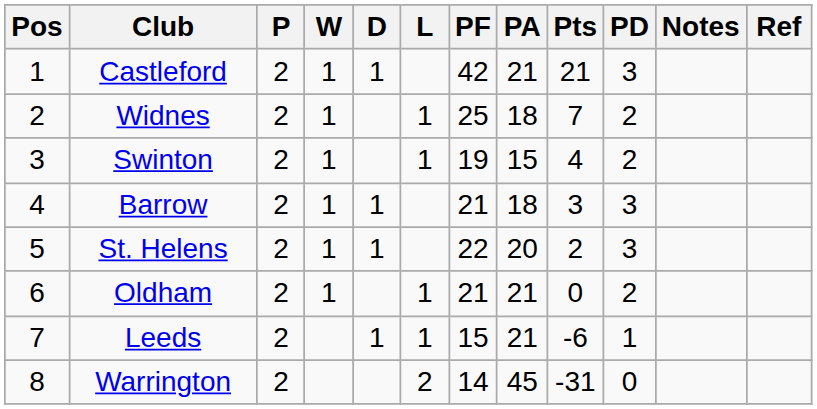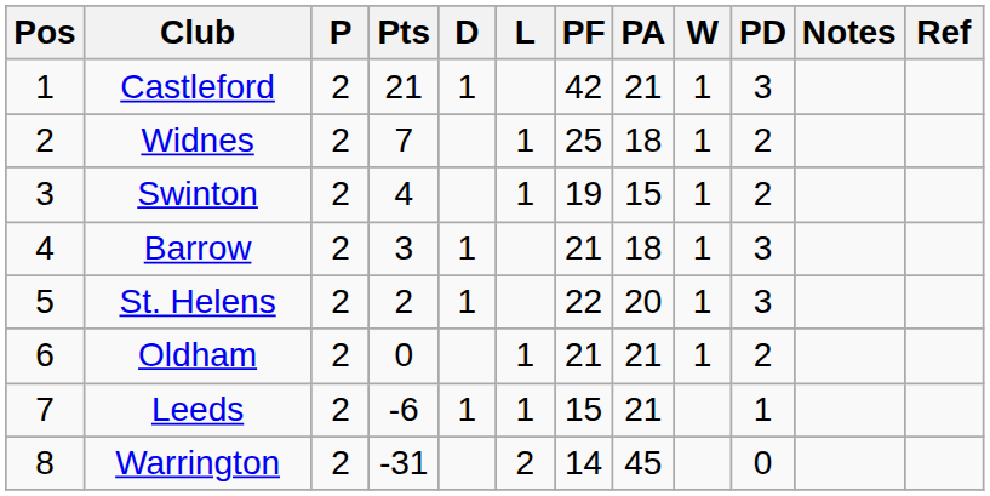columns swapped: W <-> Pts
